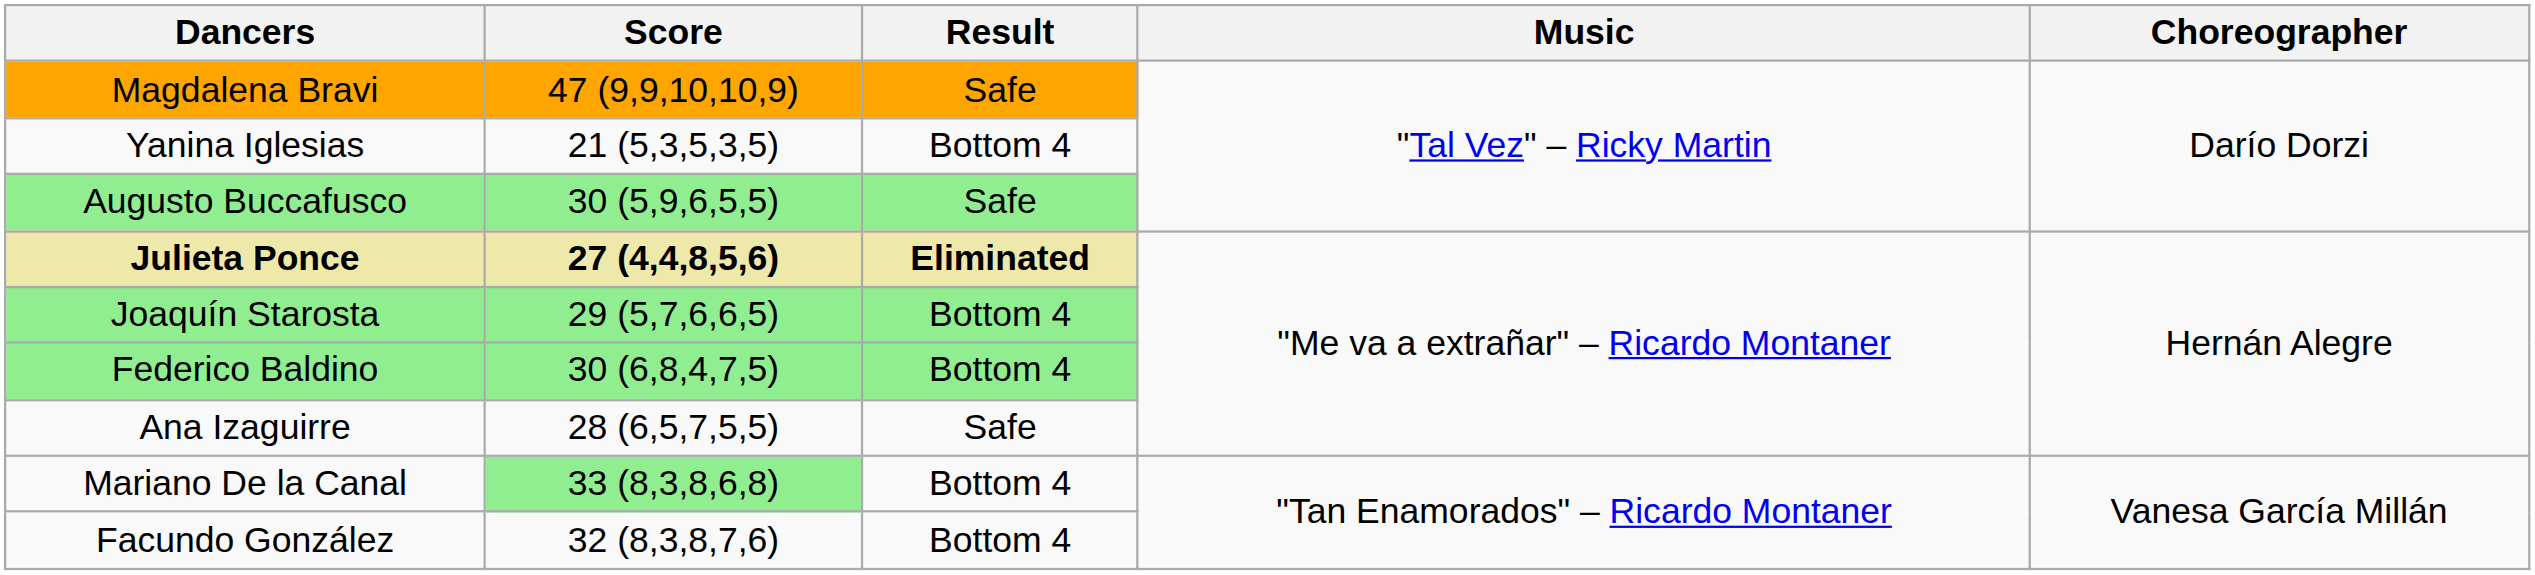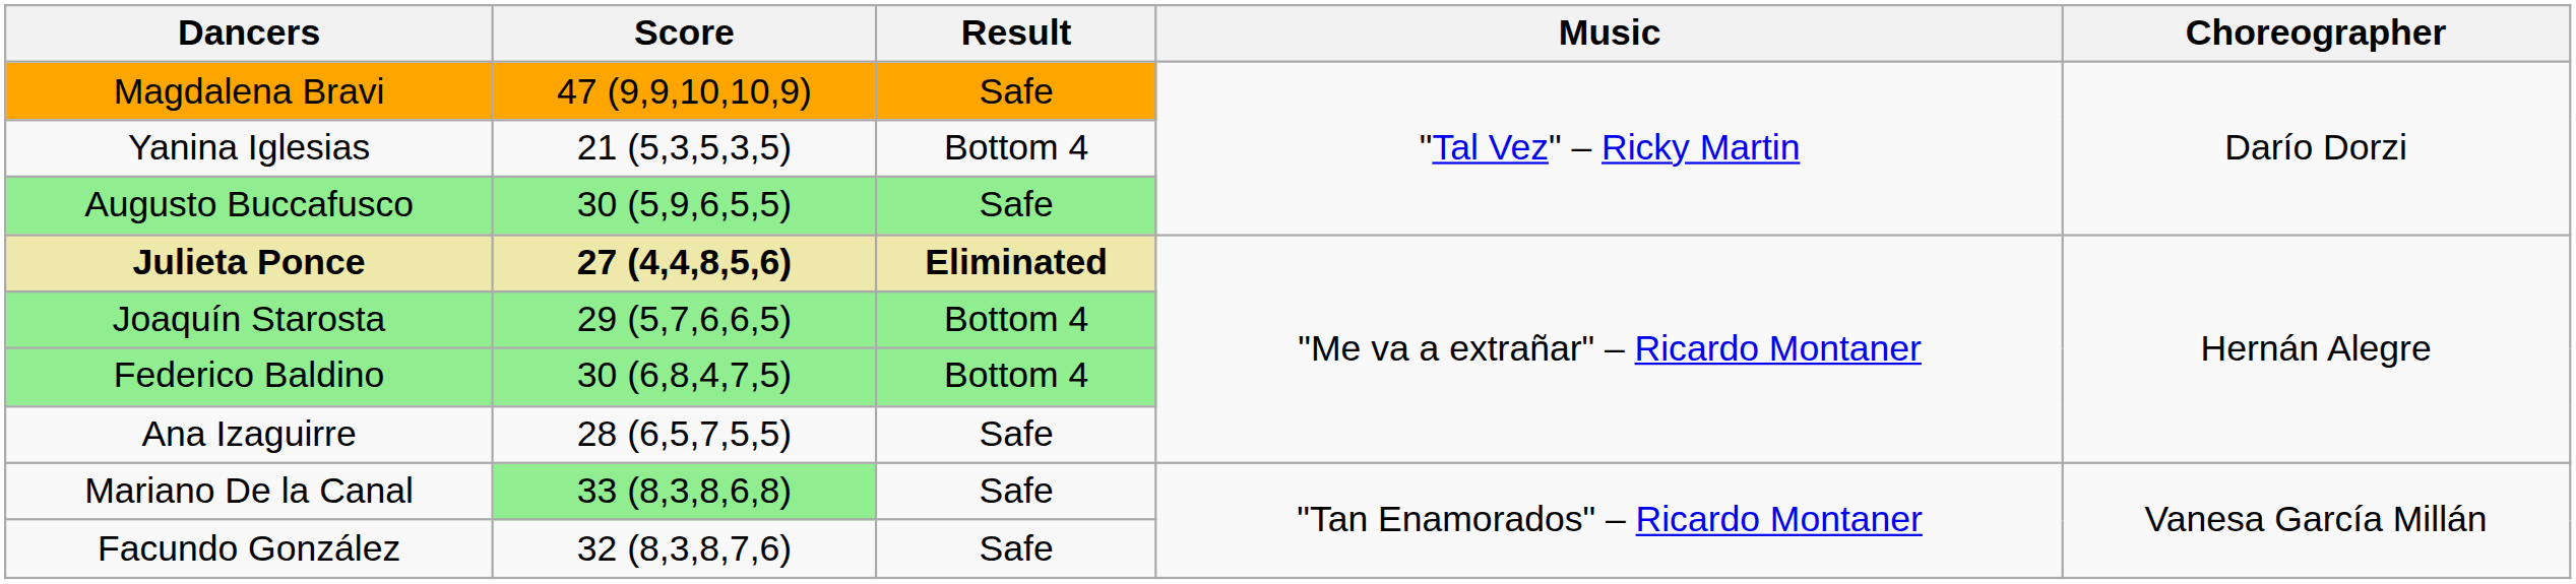Mariano De la Canal | Result: Bottom 4 -> Safe
Facundo González | Result: Bottom 4 -> Safe
